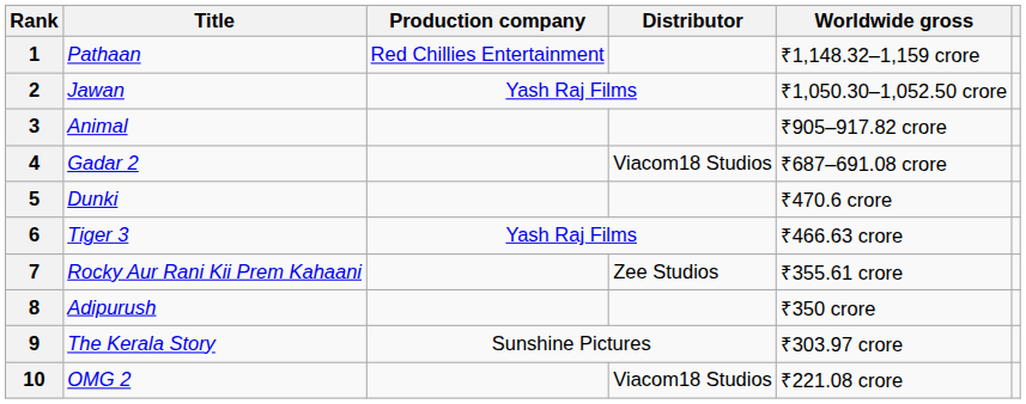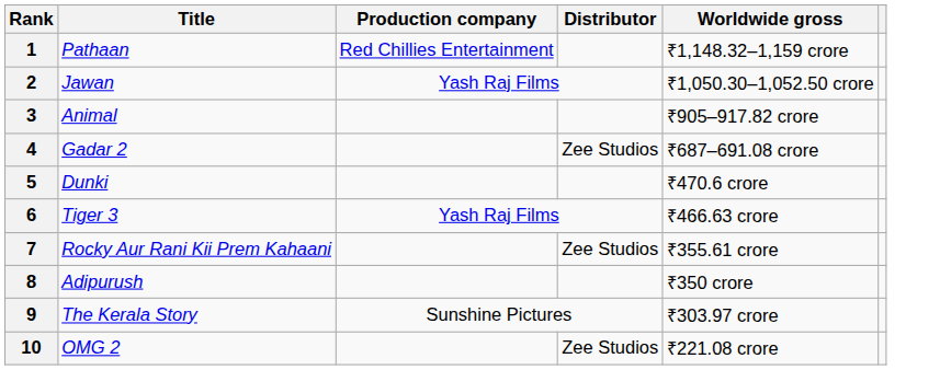4 | Distributor: Viacom18 Studios -> Zee Studios
10 | Distributor: Viacom18 Studios -> Zee Studios
